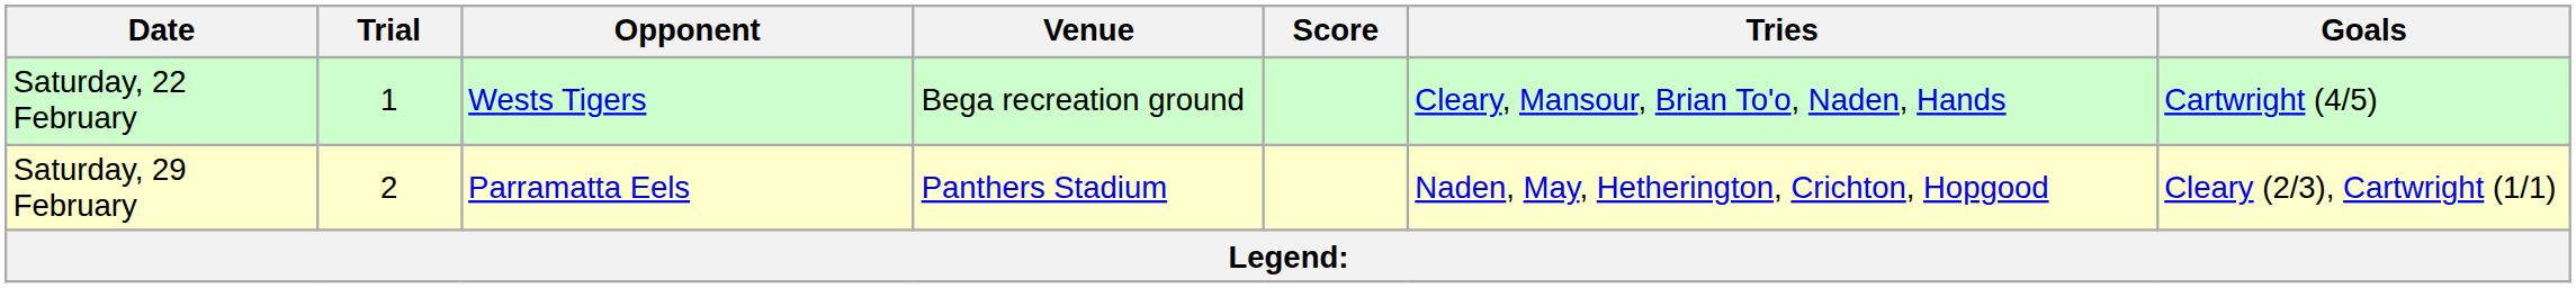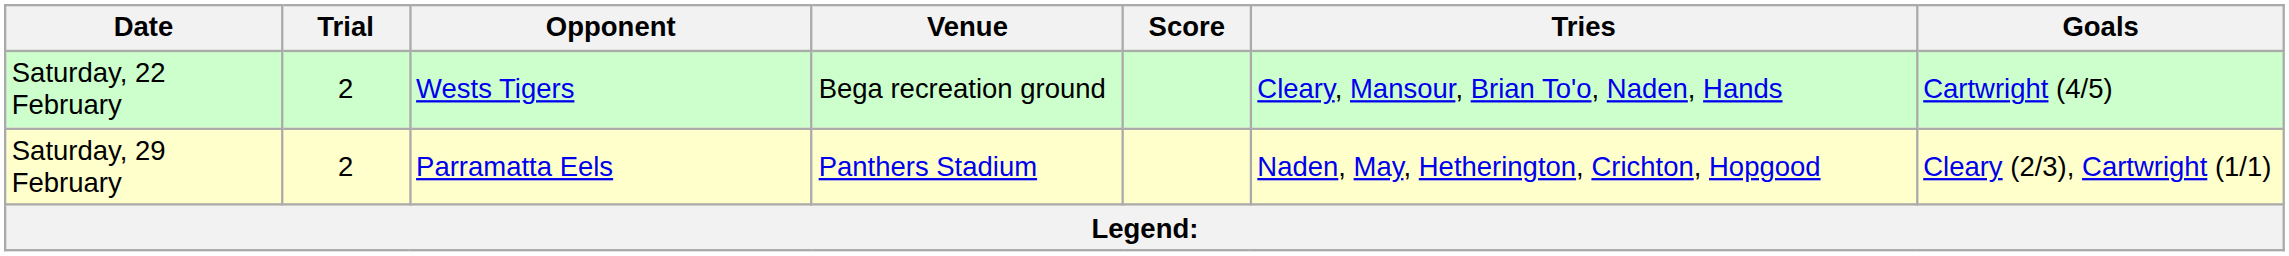Saturday, 22 February | Trial: 1 -> 2
